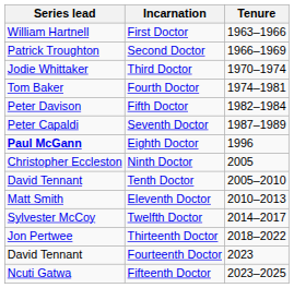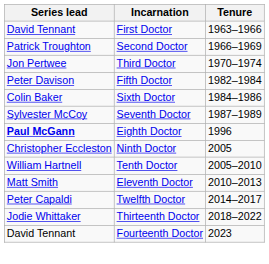First Doctor | Series lead: William Hartnell -> David Tennant
Third Doctor | Series lead: Jodie Whittaker -> Jon Pertwee
- row: Tom Baker | Fourth Doctor | 1974–1981
+ row: Colin Baker | Sixth Doctor | 1984–1986
Seventh Doctor | Series lead: Peter Capaldi -> Sylvester McCoy
Tenth Doctor | Series lead: David Tennant -> William Hartnell
Twelfth Doctor | Series lead: Sylvester McCoy -> Peter Capaldi
Thirteenth Doctor | Series lead: Jon Pertwee -> Jodie Whittaker
- row: Ncuti Gatwa | Fifteenth Doctor | 2023–2025
